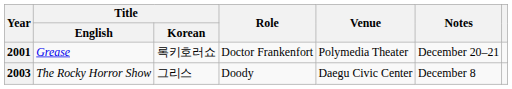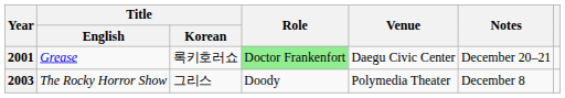2001 | Role: no background -> lightgreen background
2001 | Venue: Polymedia Theater -> Daegu Civic Center
2003 | Venue: Daegu Civic Center -> Polymedia Theater
